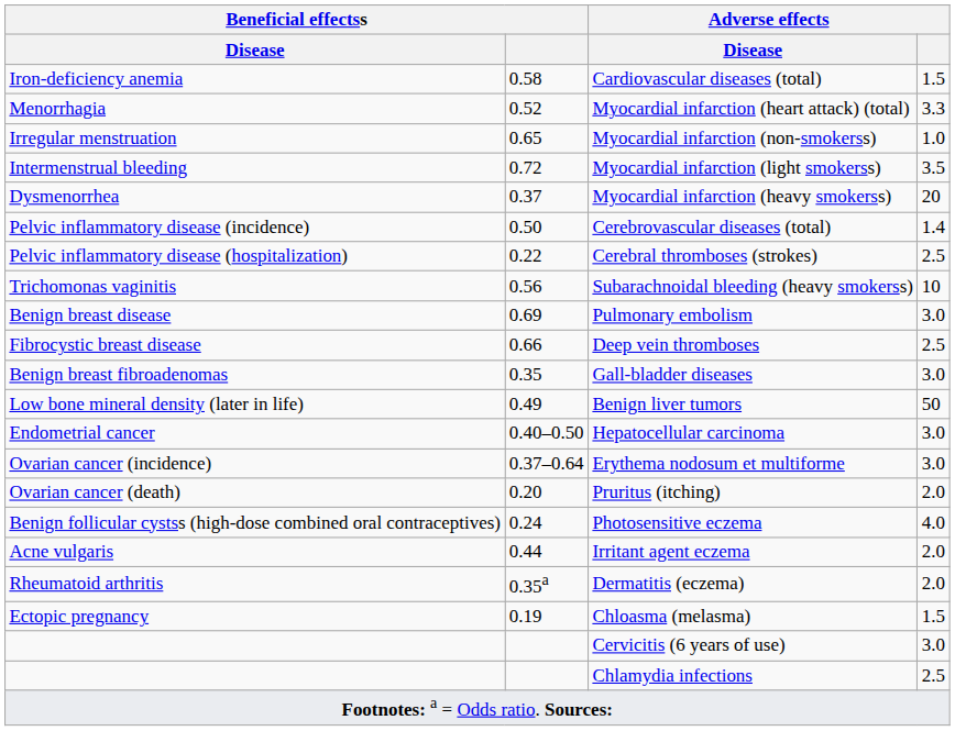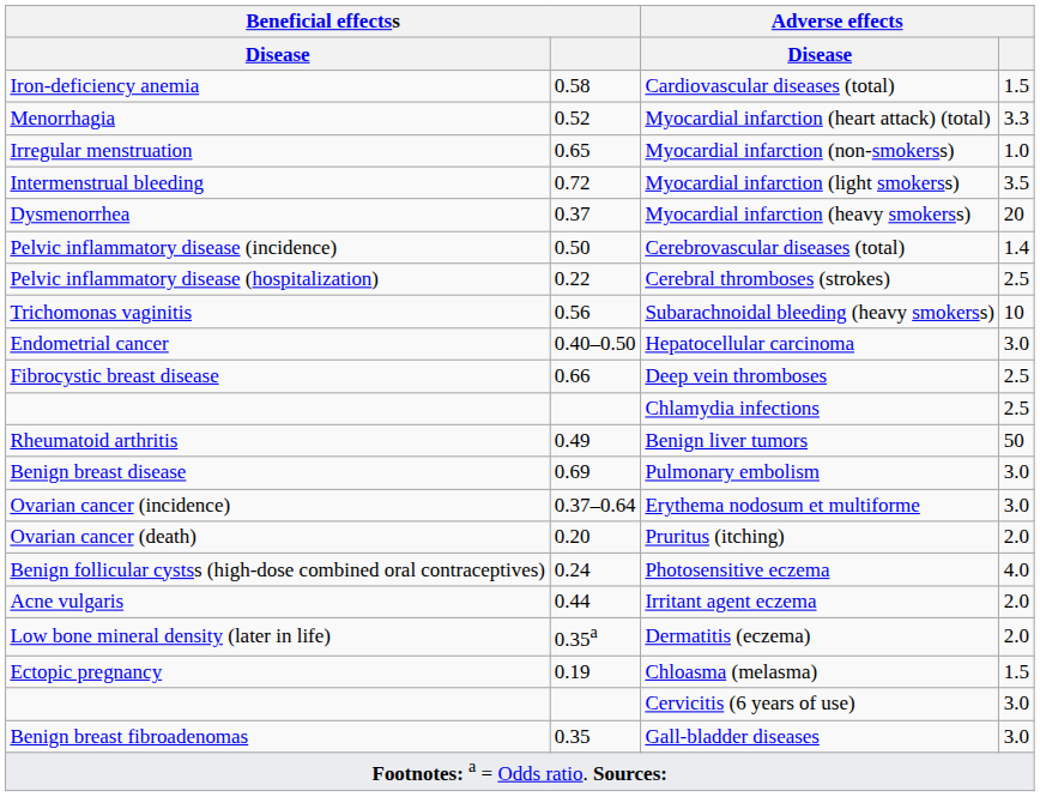rows swapped: Pulmonary embolism <-> Hepatocellular carcinoma
rows swapped: Gall-bladder diseases <-> Chlamydia infections
Benign liver tumors | Beneficial effectss / Disease: Low bone mineral density (later in life) -> Rheumatoid arthritis
Dermatitis (eczema) | Beneficial effectss / Disease: Rheumatoid arthritis -> Low bone mineral density (later in life)
